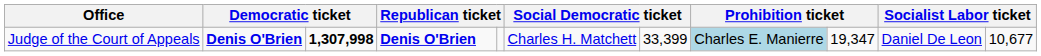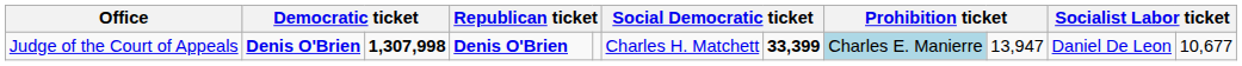Judge of the Court of Appeals | column 7: normal -> bold
Judge of the Court of Appeals | column 9: 19,347 -> 13,947
